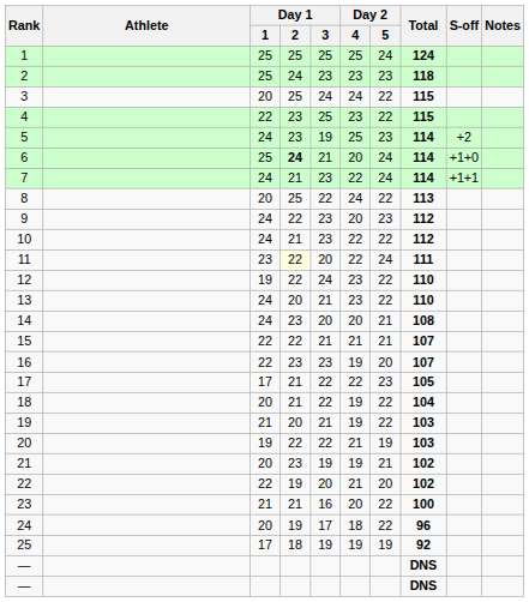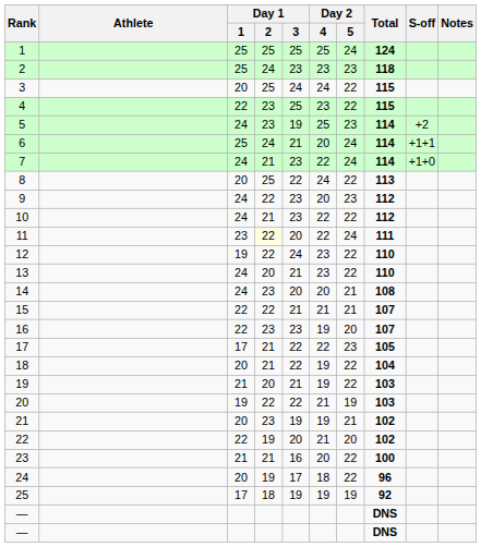6 | Day 1 / 2: bold -> normal
6 | S-off: +1+0 -> +1+1
7 | S-off: +1+1 -> +1+0
